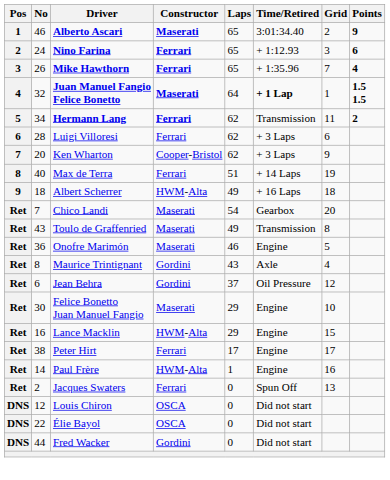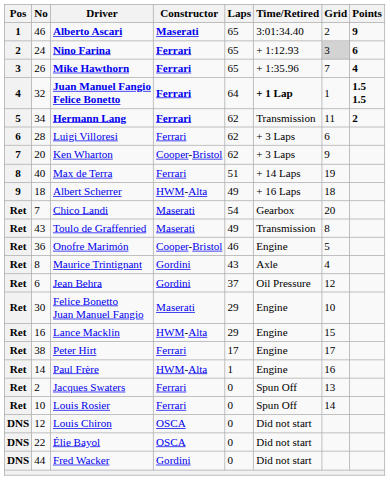Nino Farina | Grid: no background -> lightgrey background
Juan Manuel Fangio Felice Bonetto | Constructor: Maserati -> Ferrari
Onofre Marimón | Constructor: Maserati -> Cooper-Bristol
+ row: Ret | 10 | Louis Rosier | Ferrari | 0 | Spun Off | 14
